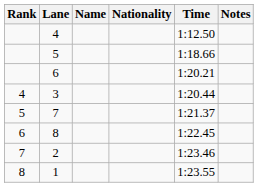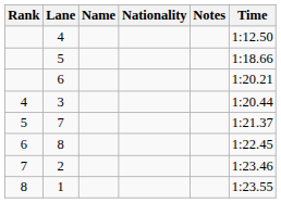columns swapped: Time <-> Notes
